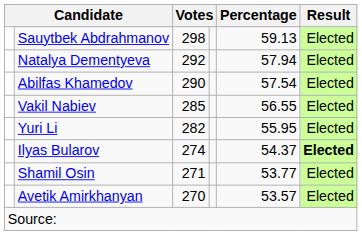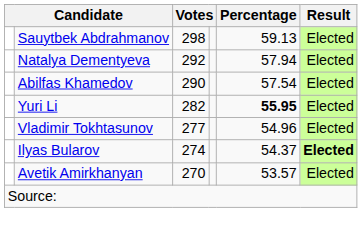- row: Vakil Nabiev | 285 | 56.55 | Elected
Yuri Li | Percentage: normal -> bold
+ row: Vladimir Tokhtasunov | 277 | 54.96 | Elected
- row: Shamil Osin | 271 | 53.77 | Elected
